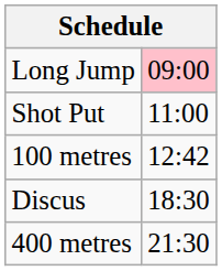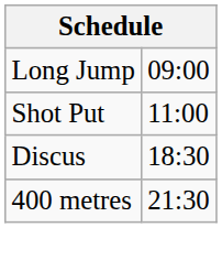Long Jump | column 2: pink background -> no background
- row: 100 metres | 12:42
